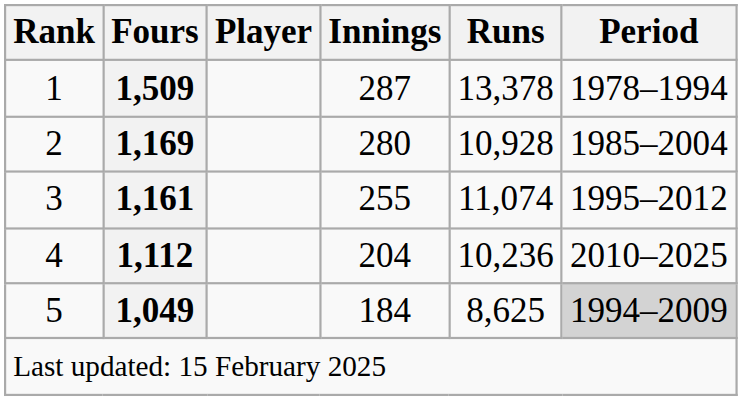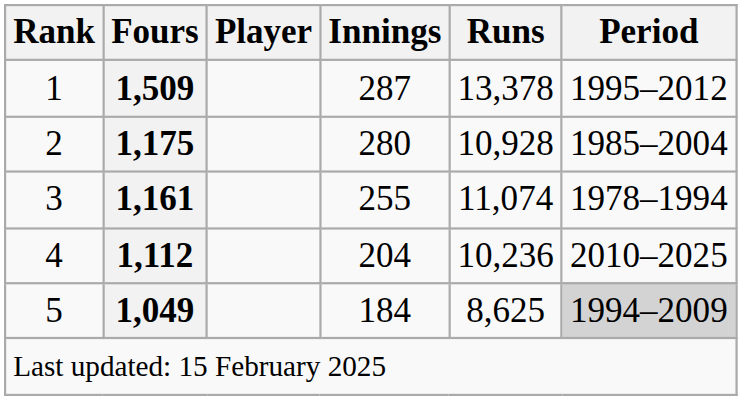1 | Period: 1978–1994 -> 1995–2012
2 | Fours: 1,169 -> 1,175
3 | Period: 1995–2012 -> 1978–1994
